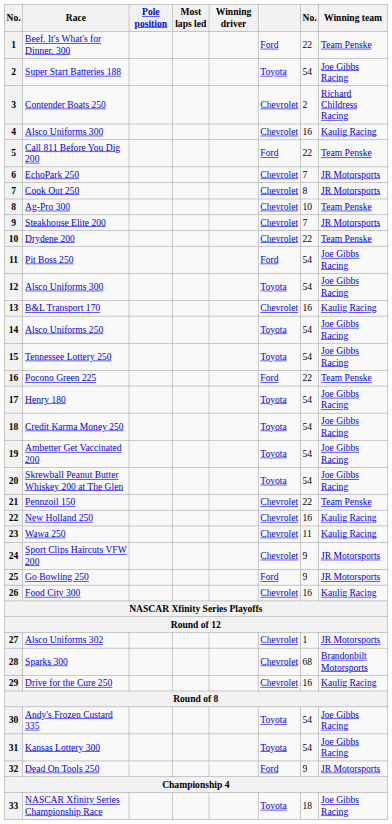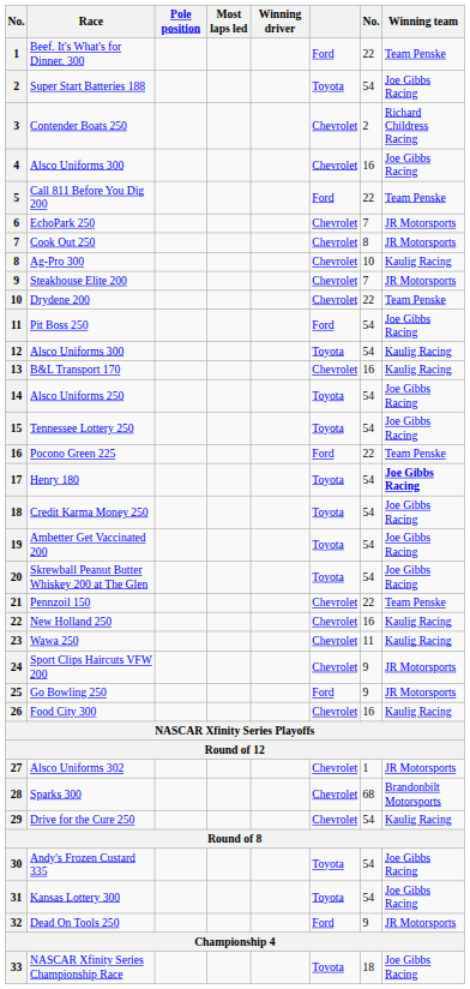4 / Alsco Uniforms 300 | Winning team: Kaulig Racing -> Joe Gibbs Racing
Ag-Pro 300 | Winning team: Team Penske -> Kaulig Racing
12 / Alsco Uniforms 300 | Winning team: Joe Gibbs Racing -> Kaulig Racing
Henry 180 | Winning team: normal -> bold
Drive for the Cure 250 | column 7: 16 -> 54
